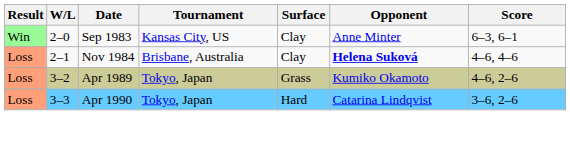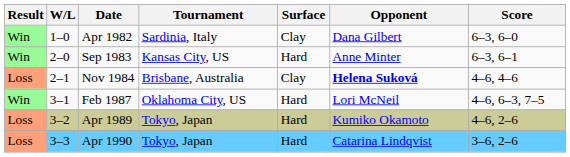+ row: Win | 1–0 | Apr 1982 | Sardinia, Italy | Clay | Dana Gilbert | 6–3, 6–0
Sep 1983 | Surface: Clay -> Hard
+ row: Win | 3–1 | Feb 1987 | Oklahoma City, US | Hard | Lori McNeil | 4–6, 6–3, 7–5
Apr 1989 | Surface: Grass -> Hard
